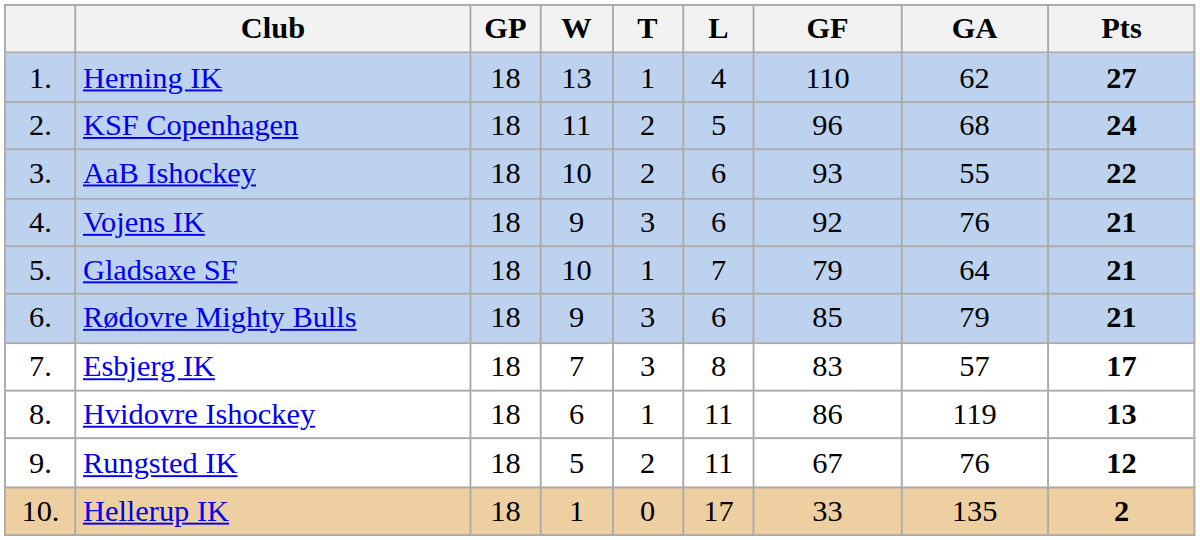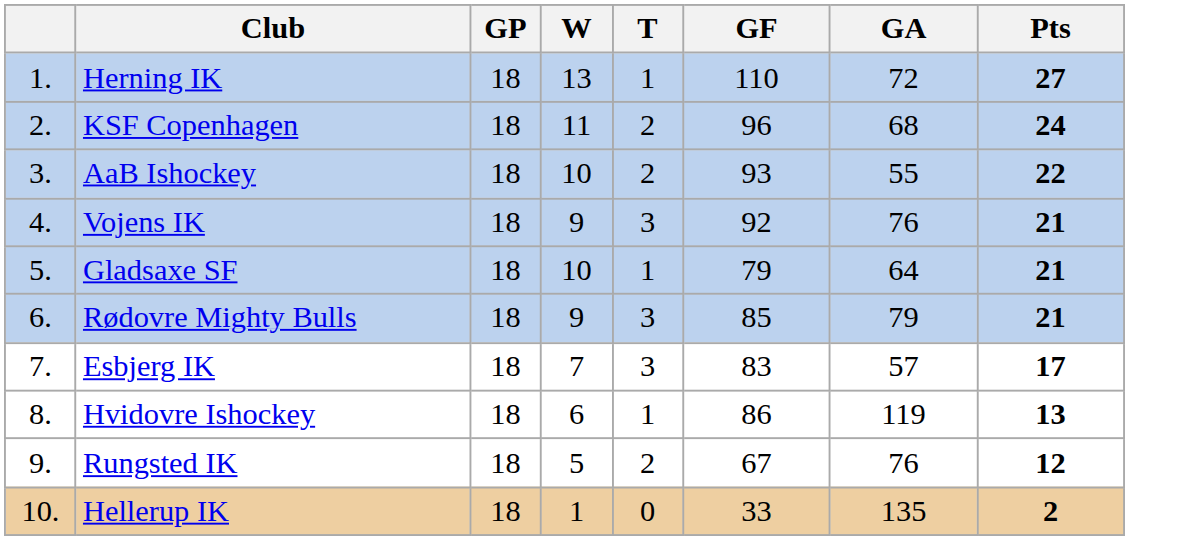- column: L | 4 | 5 | 6 | 6 | 7 | 6 | 8 | 11 | 11 | 17
Herning IK | GA: 62 -> 72
